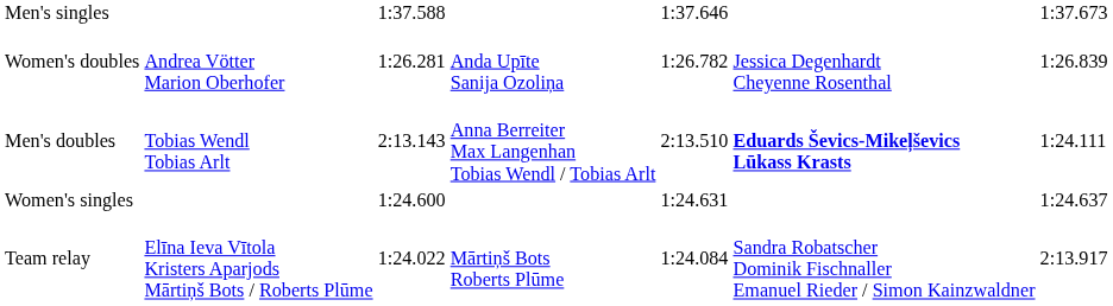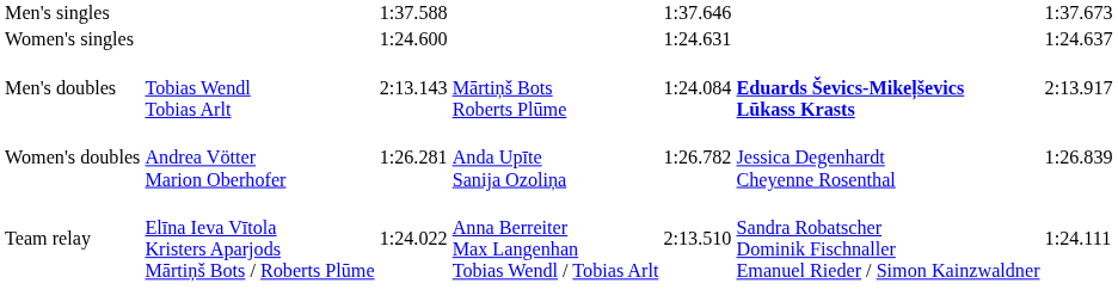rows swapped: Women's singles <-> Women's doubles
Men's doubles | column 4: Anna Berreiter Max Langenhan Tobias Wendl / Tobias Arlt -> Mārtiņš Bots Roberts Plūme
Men's doubles | column 5: 2:13.510 -> 1:24.084
Men's doubles | column 7: 1:24.111 -> 2:13.917
Team relay | column 4: Mārtiņš Bots Roberts Plūme -> Anna Berreiter Max Langenhan Tobias Wendl / Tobias Arlt
Team relay | column 5: 1:24.084 -> 2:13.510
Team relay | column 7: 2:13.917 -> 1:24.111
